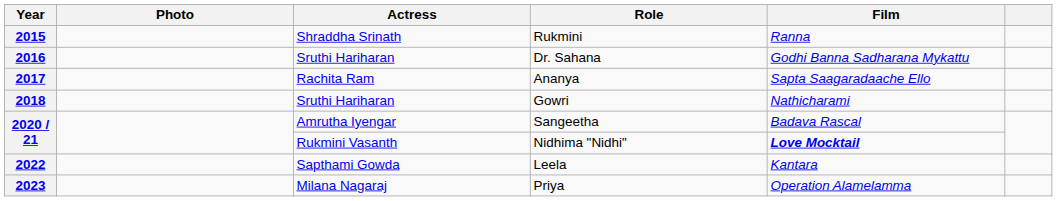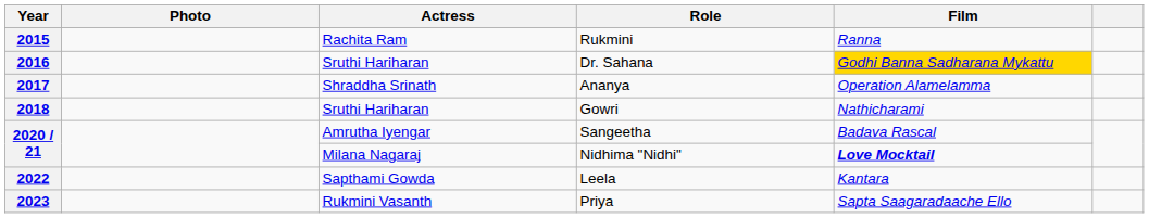Rukmini | Actress: Shraddha Srinath -> Rachita Ram
Dr. Sahana | Film: no background -> gold background
Ananya | Actress: Rachita Ram -> Shraddha Srinath
Ananya | Film: Sapta Saagaradaache Ello -> Operation Alamelamma
Nidhima "Nidhi" | Actress: Rukmini Vasanth -> Milana Nagaraj
Priya | Actress: Milana Nagaraj -> Rukmini Vasanth
Priya | Film: Operation Alamelamma -> Sapta Saagaradaache Ello
